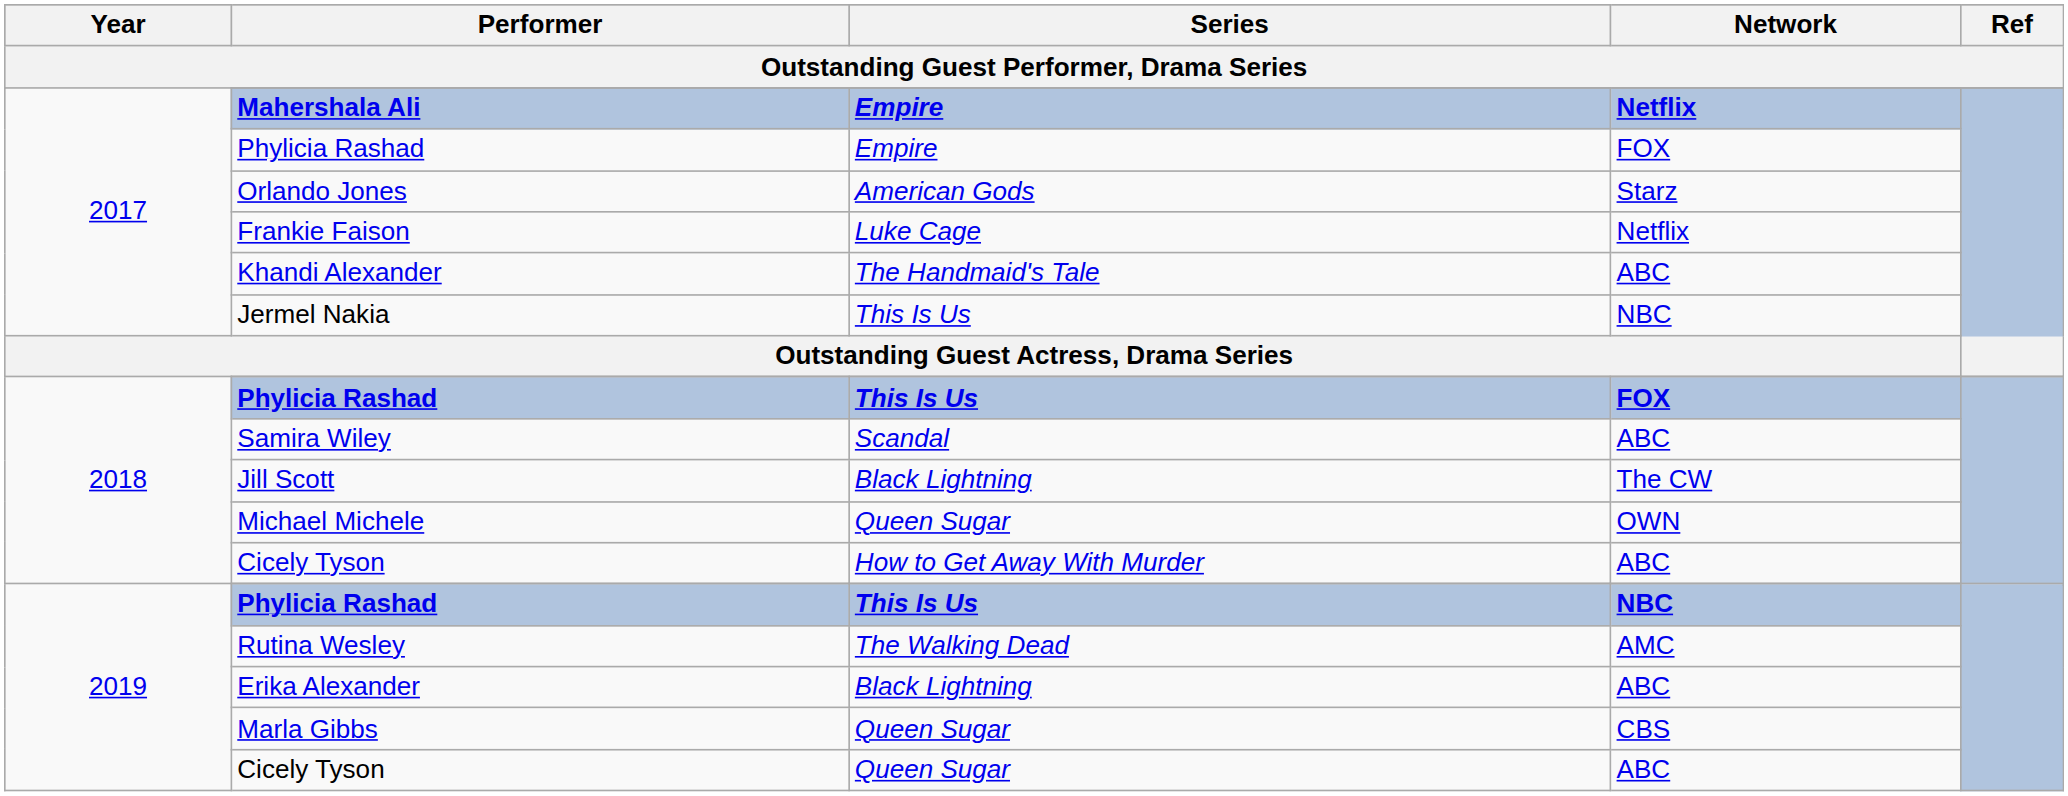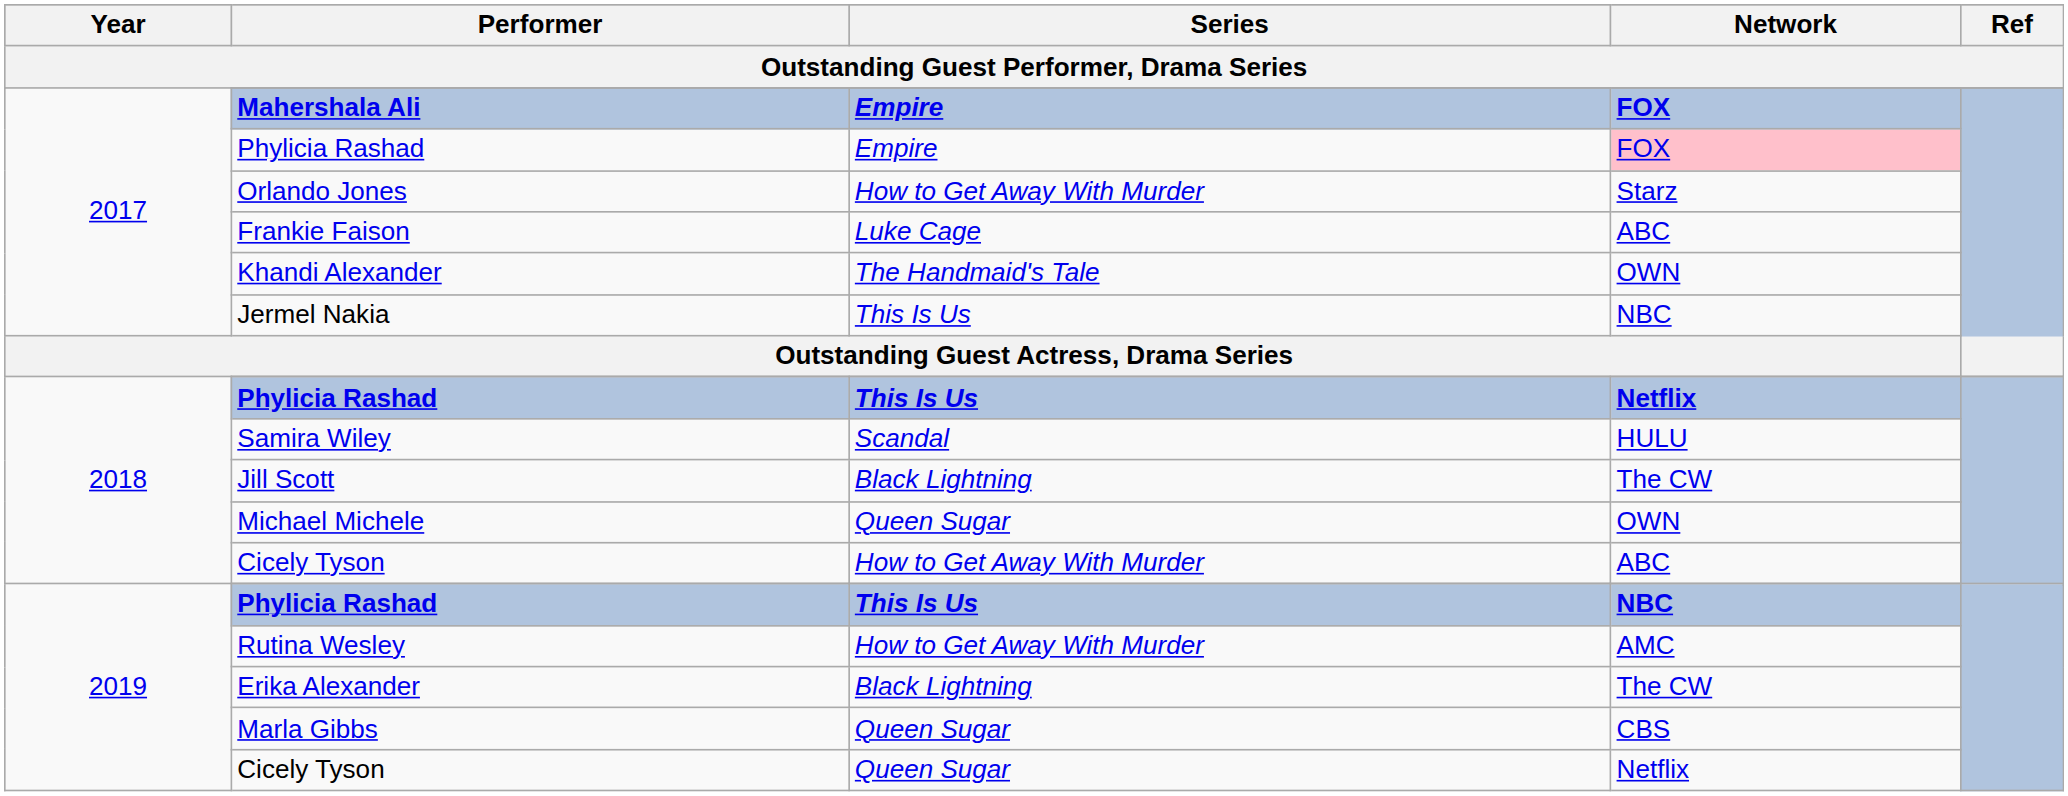Mahershala Ali | Network: Netflix -> FOX
2017 / Phylicia Rashad | Network: no background -> pink background
Orlando Jones | Series: American Gods -> How to Get Away With Murder
Frankie Faison | Network: Netflix -> ABC
Khandi Alexander | Network: ABC -> OWN
2018 / Phylicia Rashad | Network: FOX -> Netflix
Samira Wiley | Network: ABC -> HULU
Rutina Wesley | Series: The Walking Dead -> How to Get Away With Murder
Erika Alexander | Network: ABC -> The CW
2019 / Cicely Tyson | Network: ABC -> Netflix
